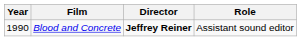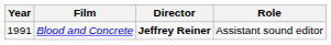Blood and Concrete | Year: 1990 -> 1991
